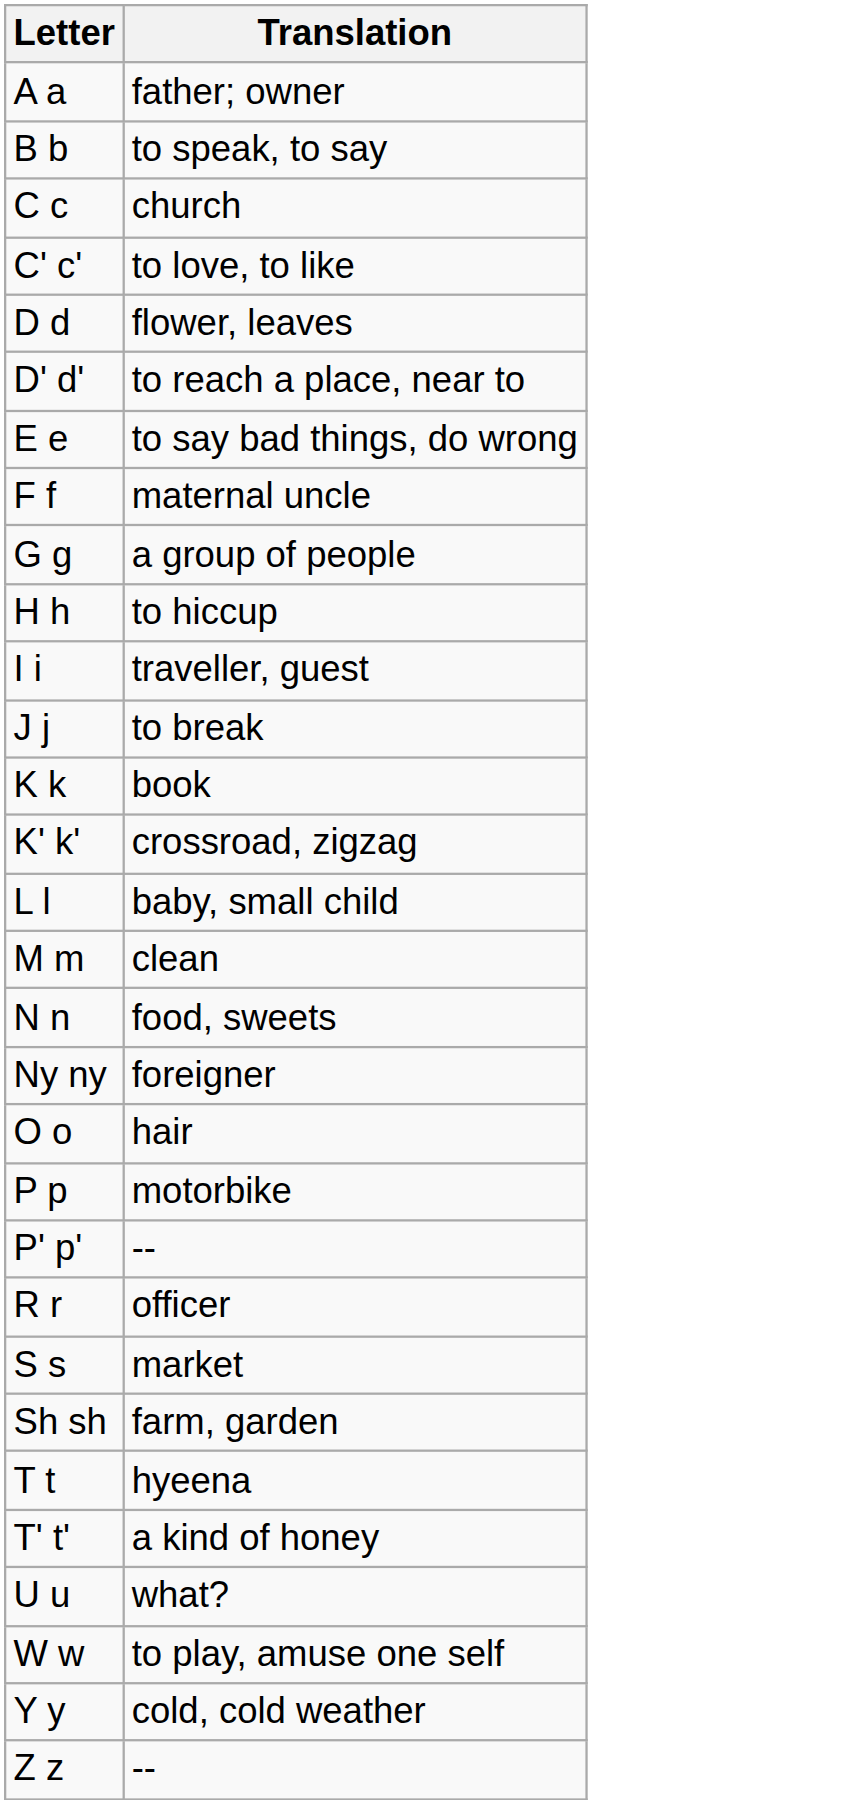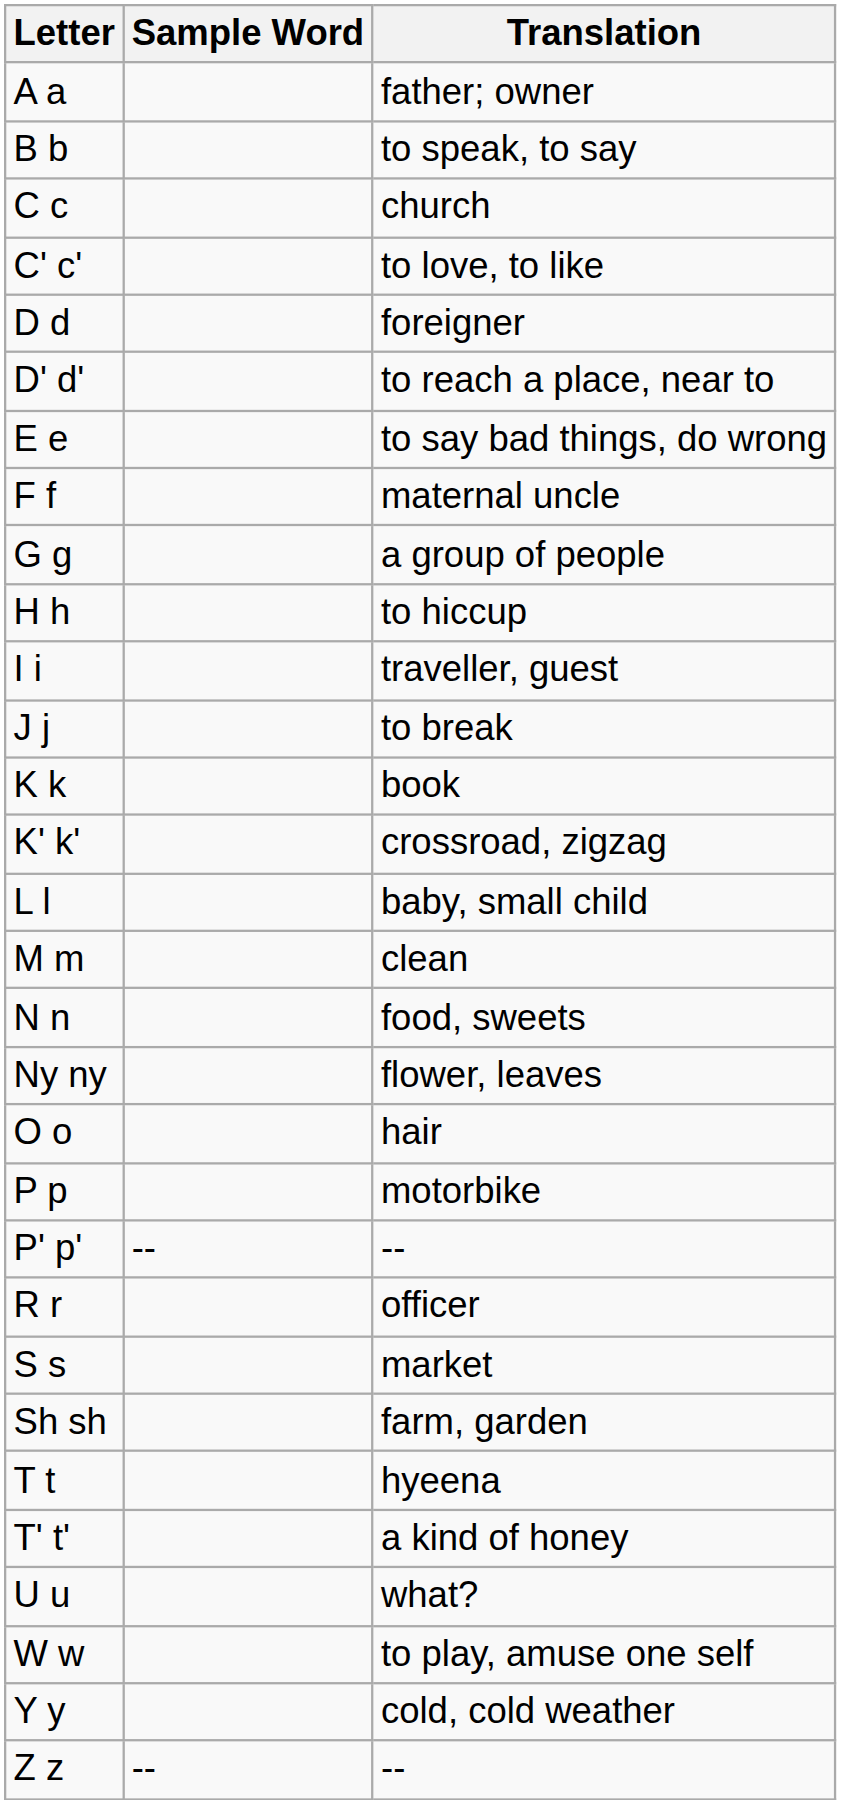+ column: Sample Word | -- | --
D d | Translation: flower, leaves -> foreigner
Ny ny | Translation: foreigner -> flower, leaves
